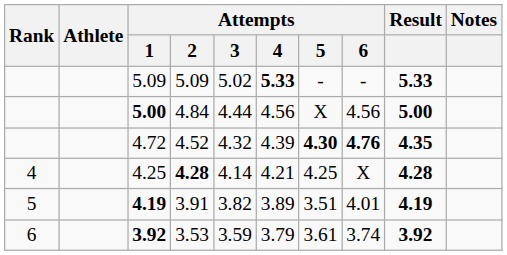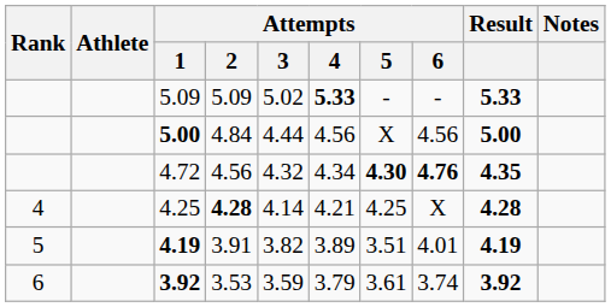4.72 | Attempts / 2: 4.52 -> 4.56
4.72 | Attempts / 4: 4.39 -> 4.34
